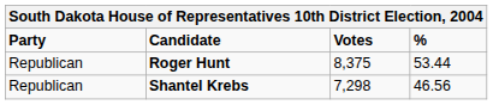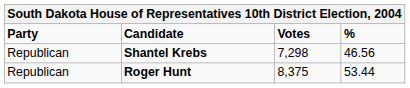rows swapped: Roger Hunt <-> Shantel Krebs
